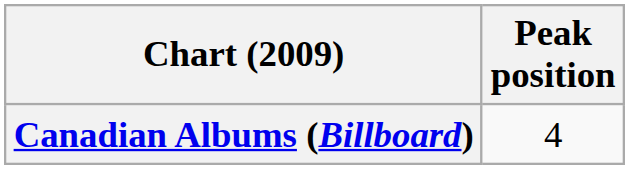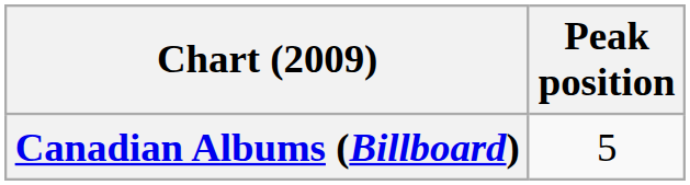Canadian Albums (Billboard) | Peak position: 4 -> 5
